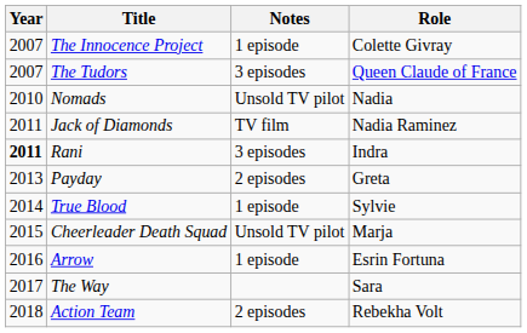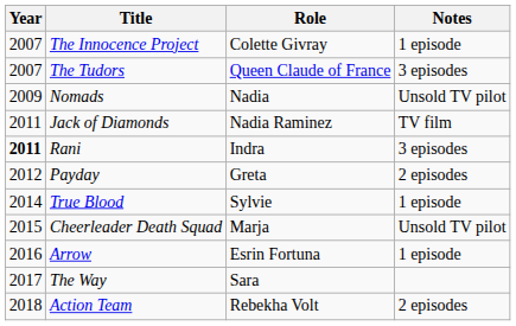columns swapped: Role <-> Notes
Nomads | Year: 2010 -> 2009
Payday | Year: 2013 -> 2012
